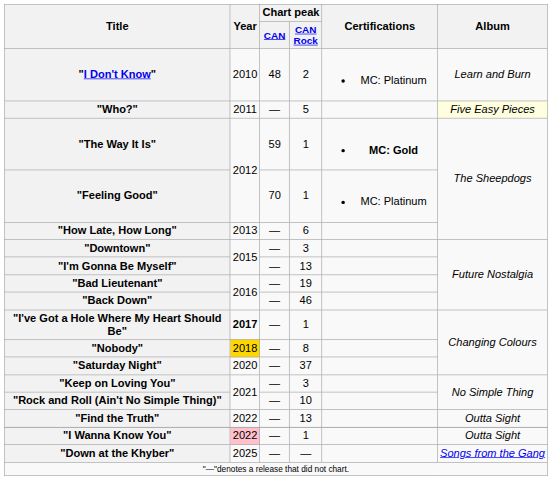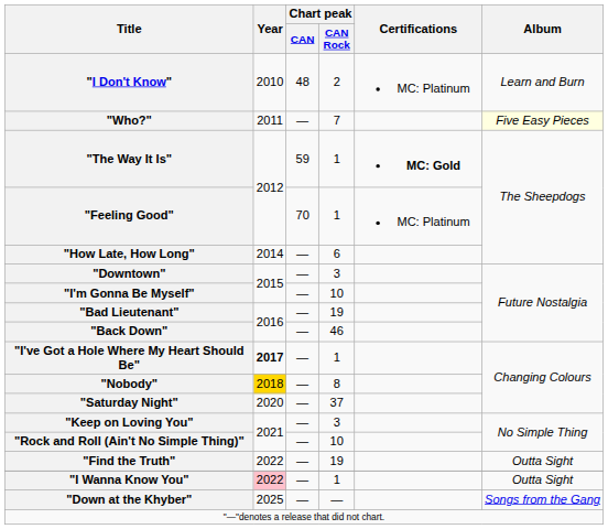"Who?" | Chart peak / CAN Rock: 5 -> 7
"How Late, How Long" | Year: 2013 -> 2014
"I'm Gonna Be Myself" | Chart peak / CAN Rock: 13 -> 10
"Find the Truth" | Chart peak / CAN Rock: 13 -> 19
